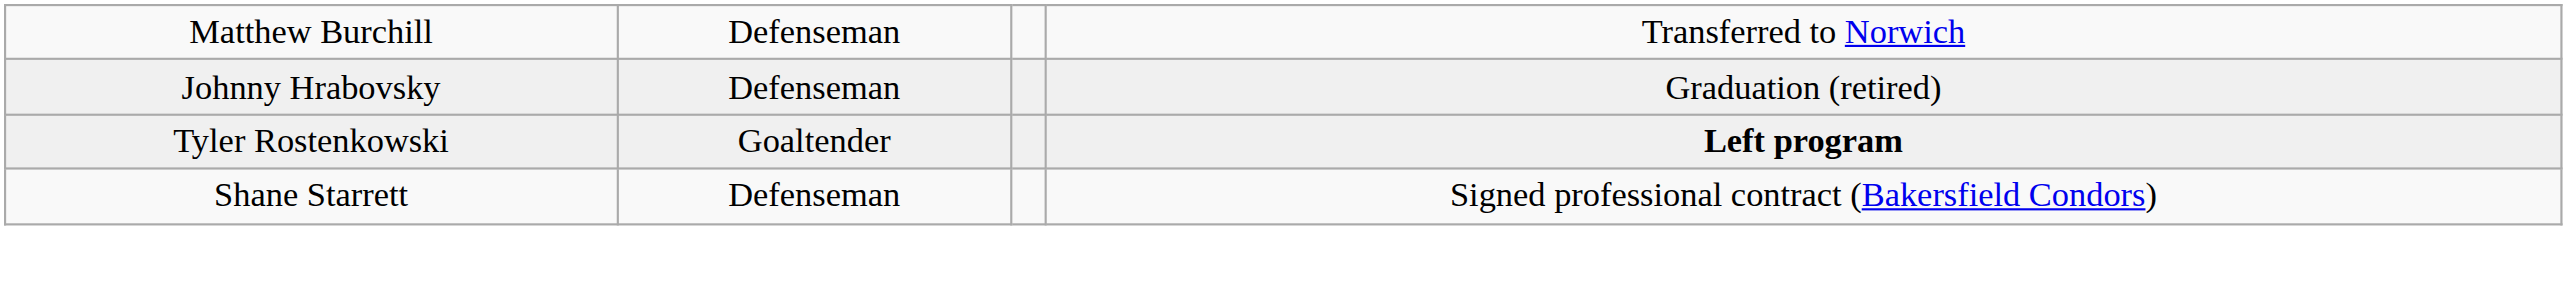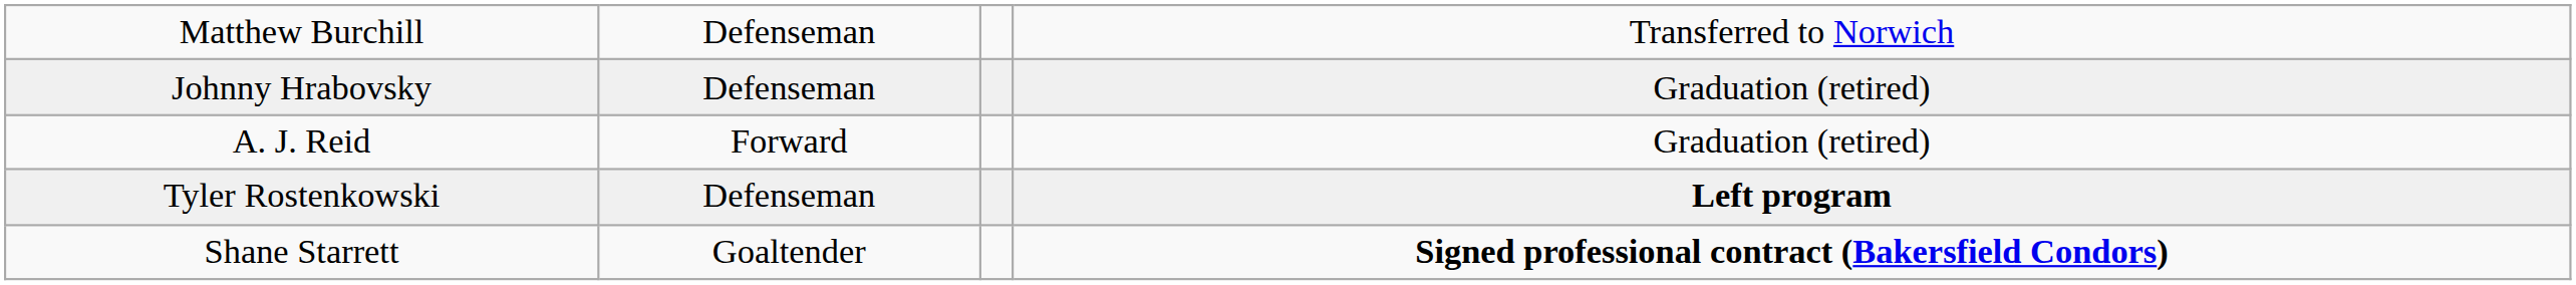+ row: A. J. Reid | Forward | Graduation (retired)
Tyler Rostenkowski | column 2: Goaltender -> Defenseman
Shane Starrett | column 2: Defenseman -> Goaltender
Shane Starrett | column 4: normal -> bold
